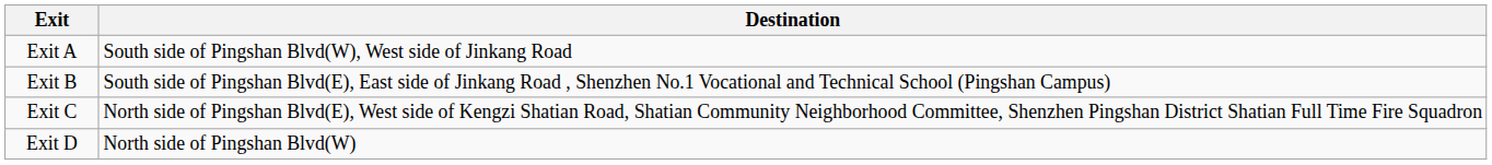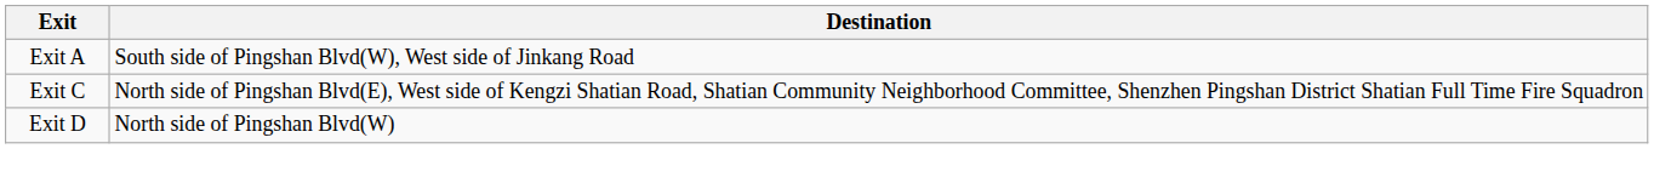- row: Exit B | South side of Pingshan Blvd(E), East side of Jinkang Road , Shenzhen No.1 Vocational and Technical School (Pingshan Campus)
